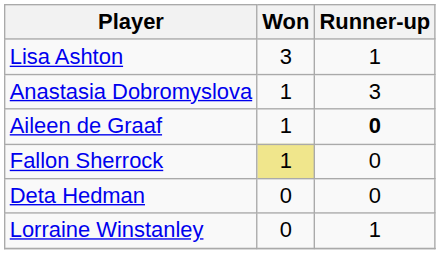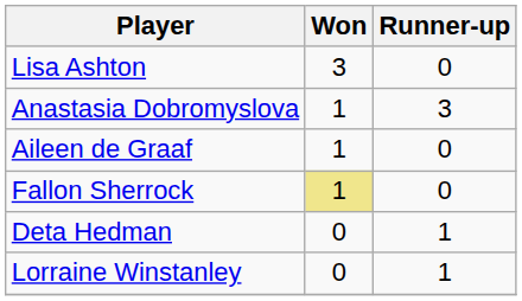Lisa Ashton | Runner-up: 1 -> 0
Aileen de Graaf | Runner-up: bold -> normal
Deta Hedman | Runner-up: 0 -> 1
